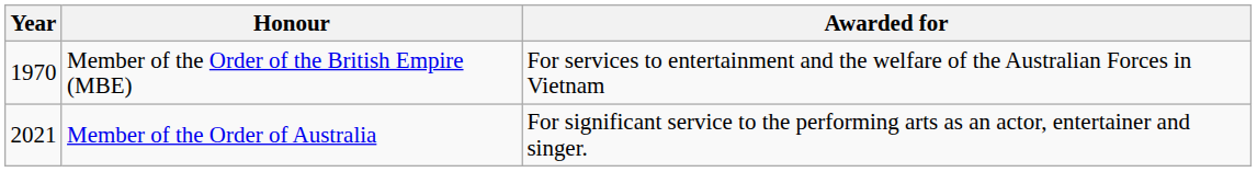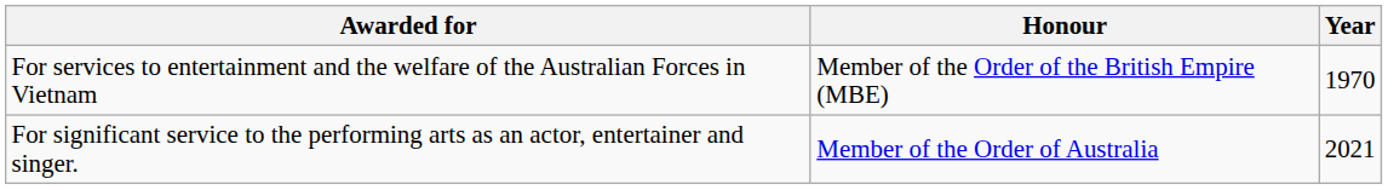columns swapped: Year <-> Awarded for
